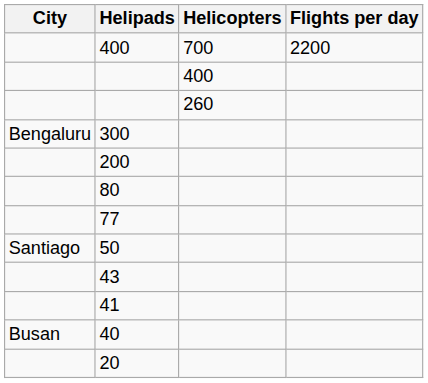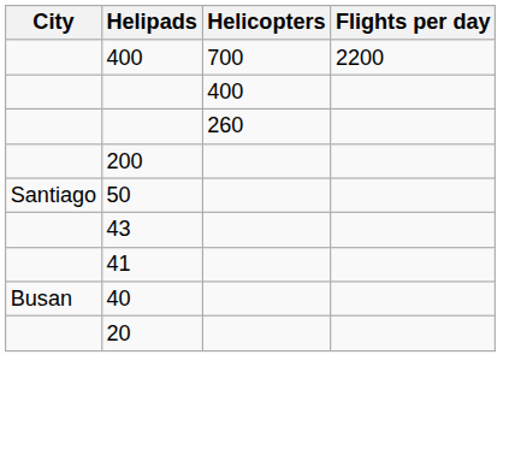- row: Bengaluru | 300
- row: 80
- row: 77
